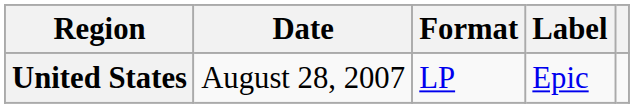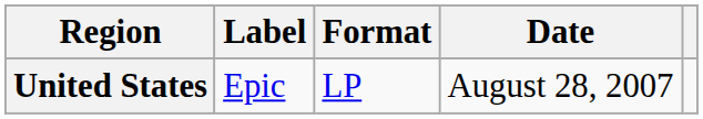columns swapped: Date <-> Label
